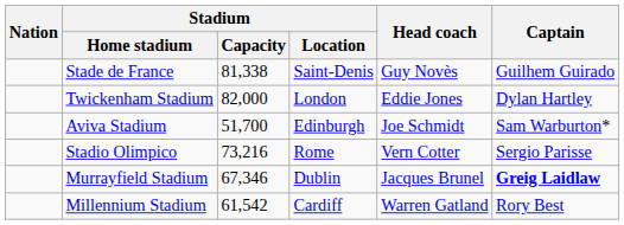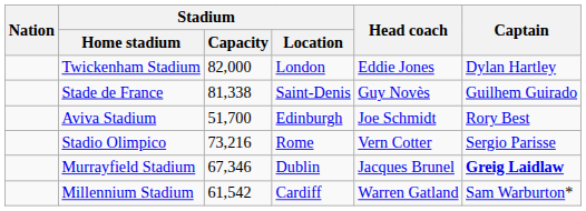rows swapped: Twickenham Stadium <-> Stade de France
Aviva Stadium | Captain: Sam Warburton* -> Rory Best
Millennium Stadium | Captain: Rory Best -> Sam Warburton*
